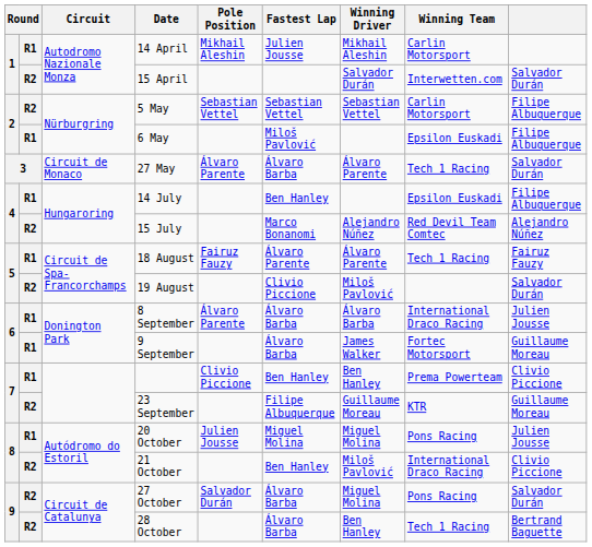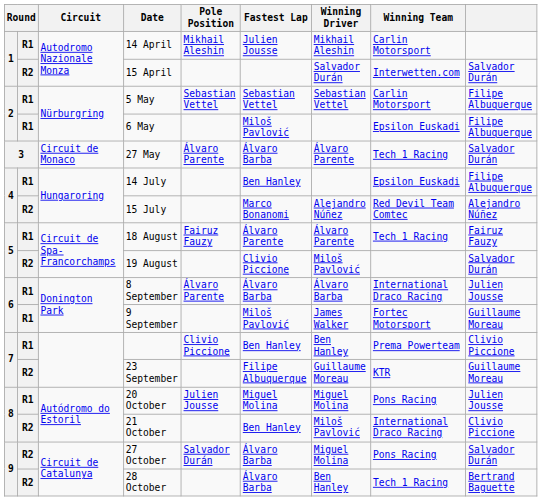5 May | column 2: R2 -> R1
9 September | Fastest Lap: Álvaro Barba -> Miloš Pavlović
